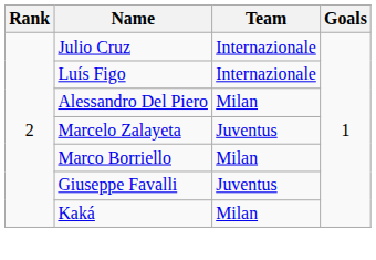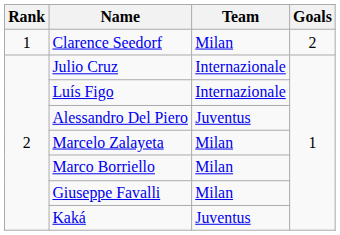+ row: 1 | Clarence Seedorf | Milan | 2
Alessandro Del Piero | Team: Milan -> Juventus
Marcelo Zalayeta | Team: Juventus -> Milan
Giuseppe Favalli | Team: Juventus -> Milan
Kaká | Team: Milan -> Juventus
